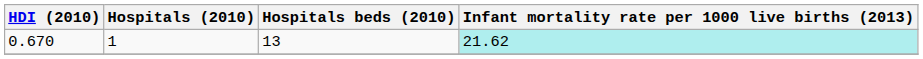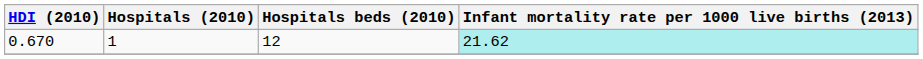0.670 | Hospitals beds (2010): 13 -> 12
